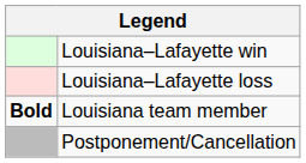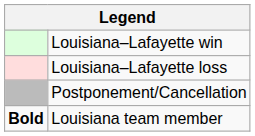rows swapped: Postponement/Cancellation <-> Louisiana team member
